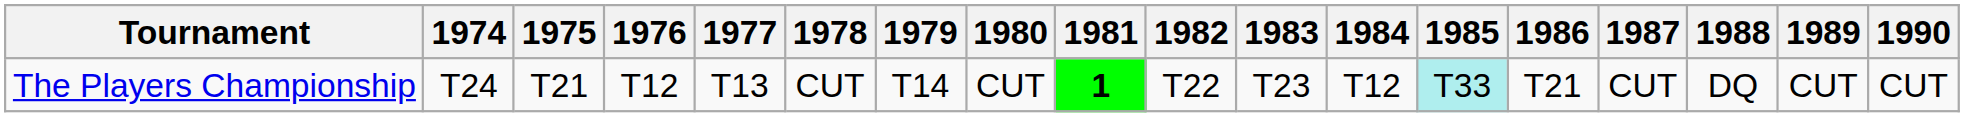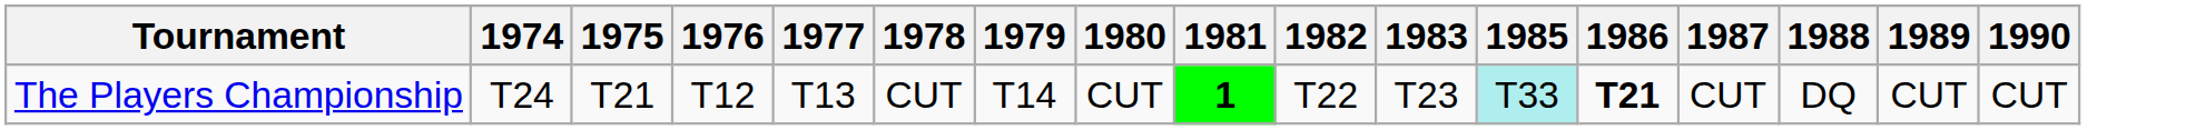- column: 1984 | T12
The Players Championship | 1986: normal -> bold
